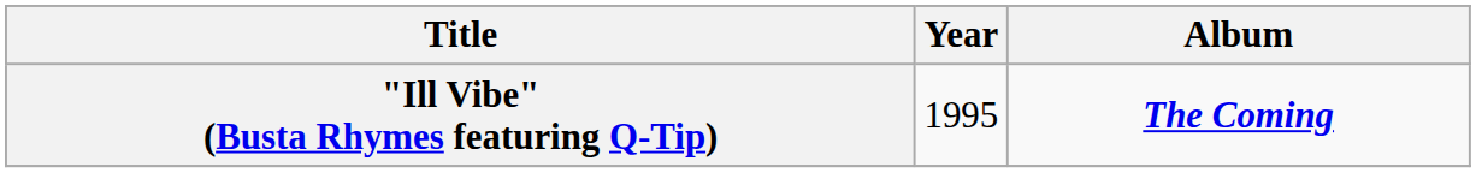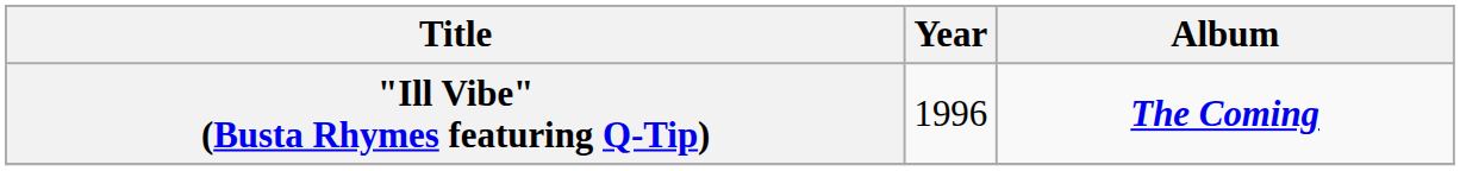"Ill Vibe" (Busta Rhymes featuring Q-Tip) | Year: 1995 -> 1996
